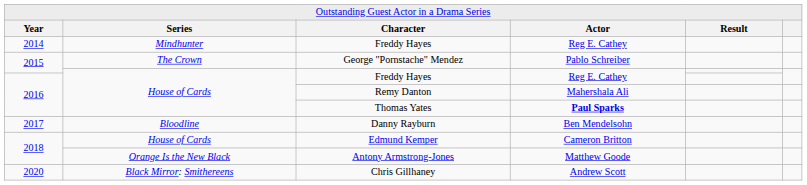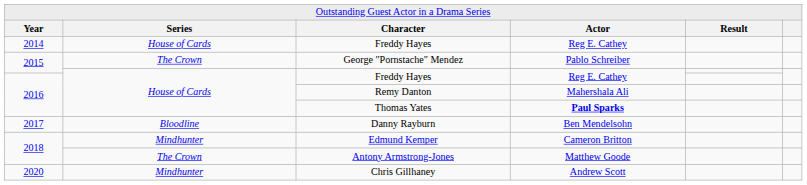2014 / Freddy Hayes | column 2: Mindhunter -> House of Cards
Edmund Kemper | column 2: House of Cards -> Mindhunter
Antony Armstrong-Jones | column 2: Orange Is the New Black -> The Crown
Chris Gillhaney | column 2: Black Mirror: Smithereens -> Mindhunter
